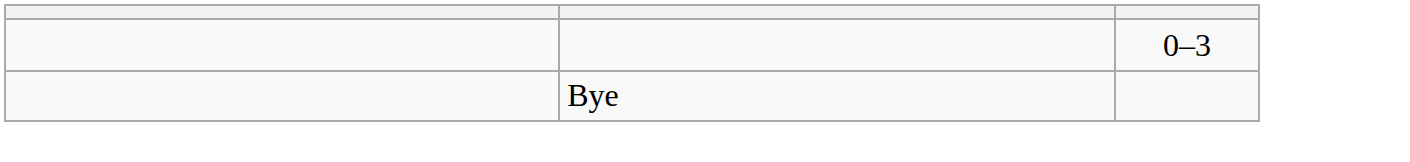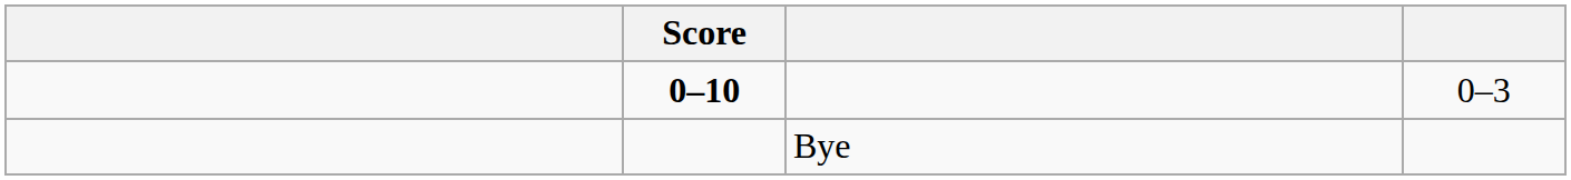+ column: Score | 0–10
